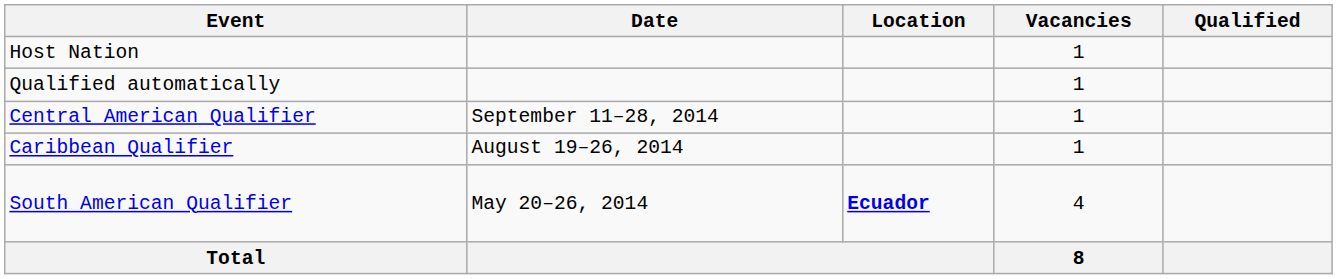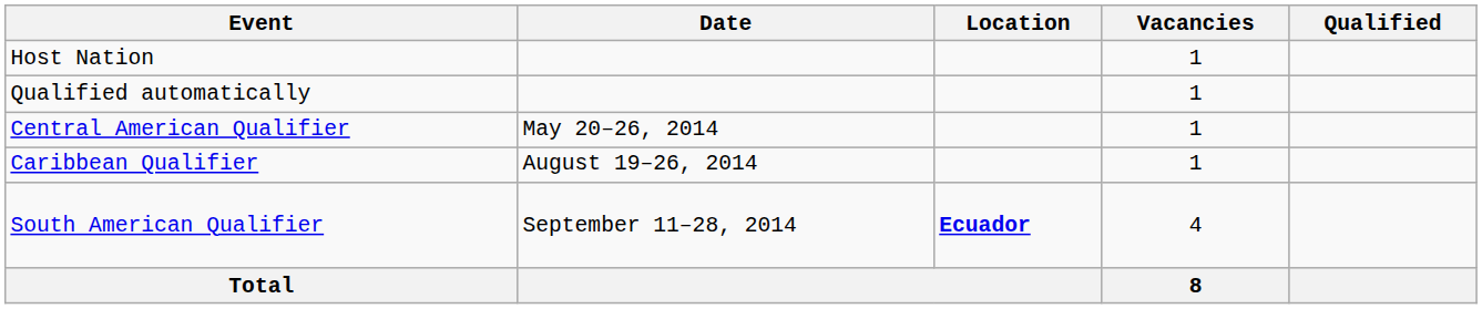Central American Qualifier | Date: September 11–28, 2014 -> May 20–26, 2014
South American Qualifier | Date: May 20–26, 2014 -> September 11–28, 2014
